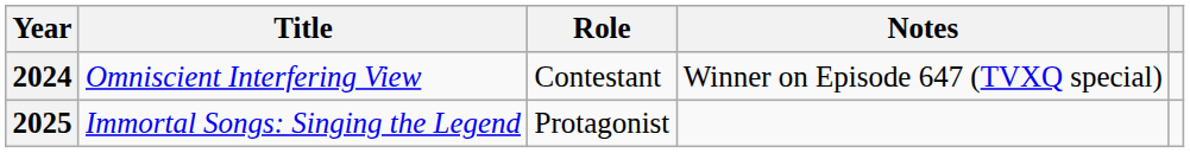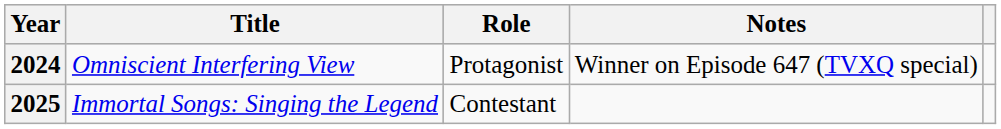2024 | Role: Contestant -> Protagonist
2025 | Role: Protagonist -> Contestant
